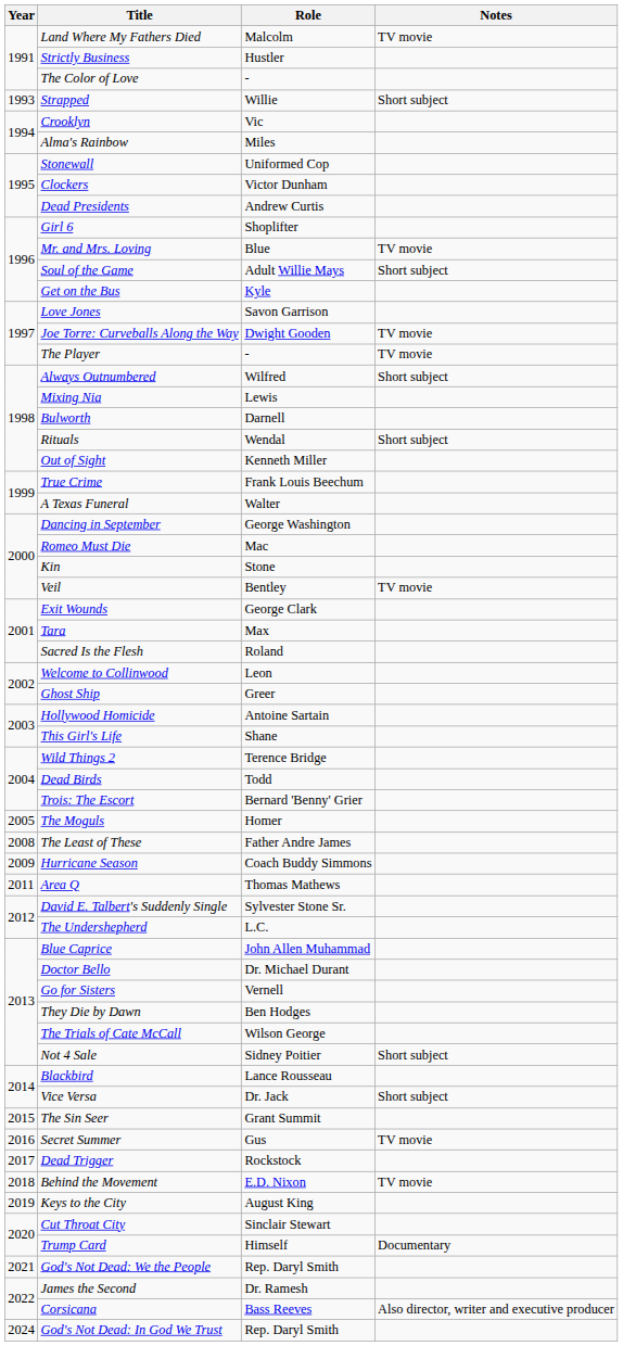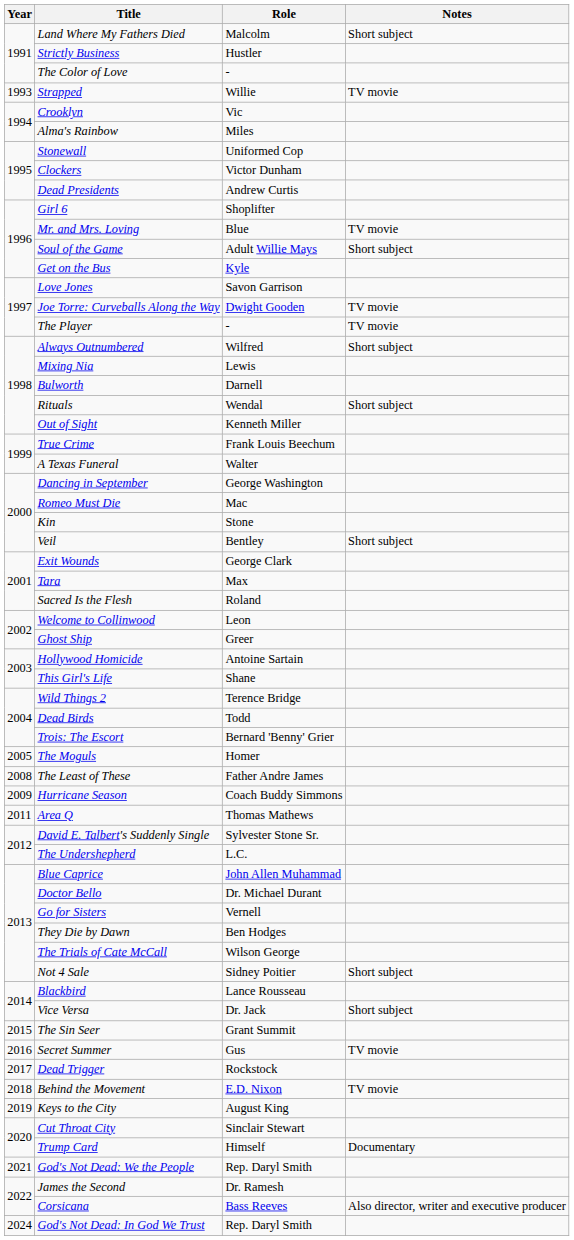Land Where My Fathers Died | Notes: TV movie -> Short subject
Strapped | Notes: Short subject -> TV movie
Veil | Notes: TV movie -> Short subject
